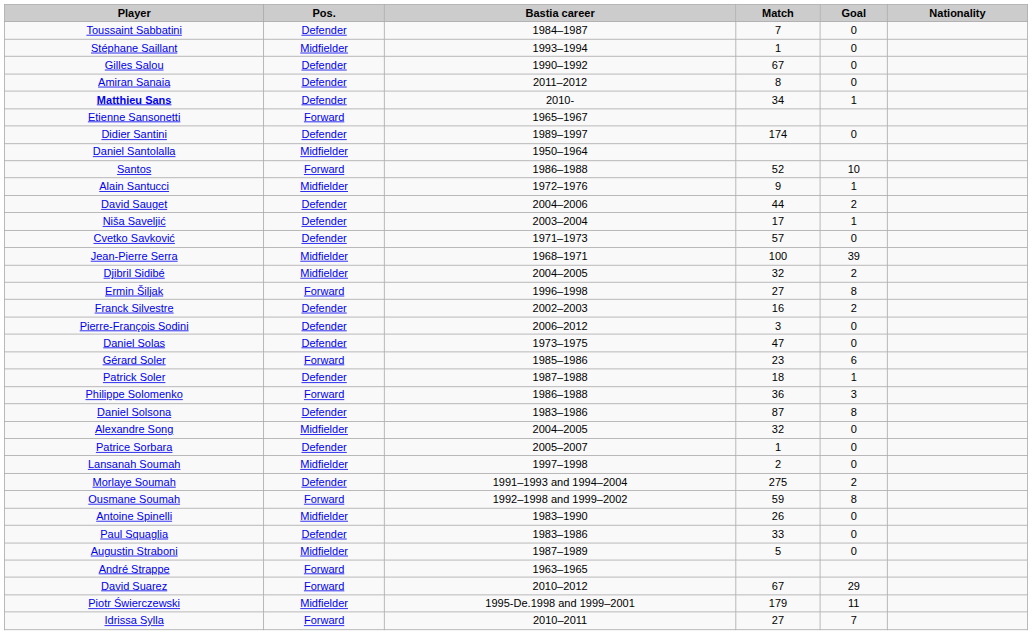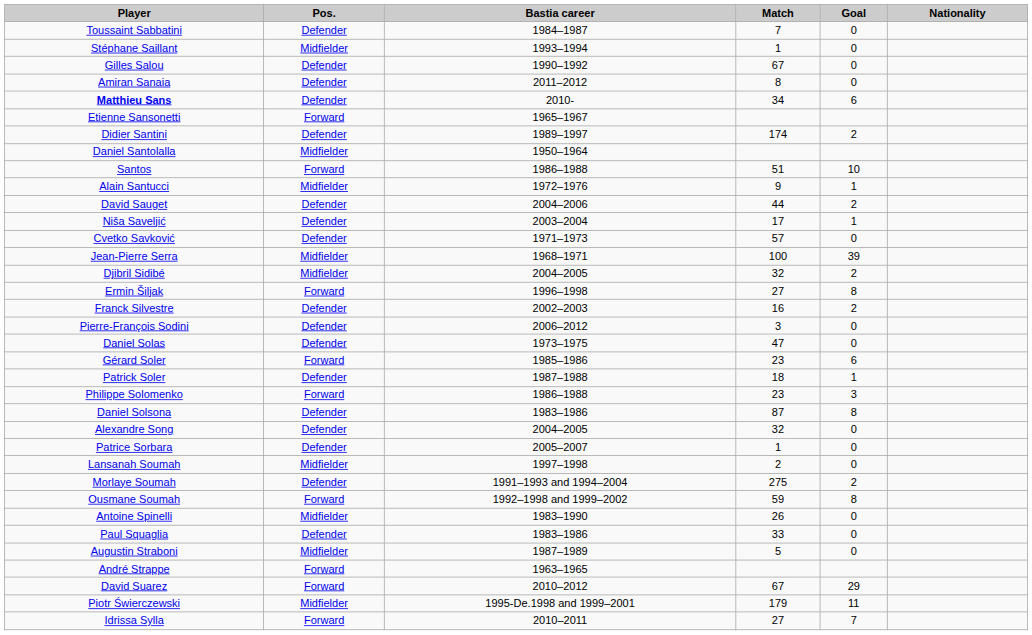Matthieu Sans | Goal: 1 -> 6
Didier Santini | Goal: 0 -> 2
Santos | Match: 52 -> 51
Philippe Solomenko | Match: 36 -> 23
Alexandre Song | Pos.: Midfielder -> Defender
